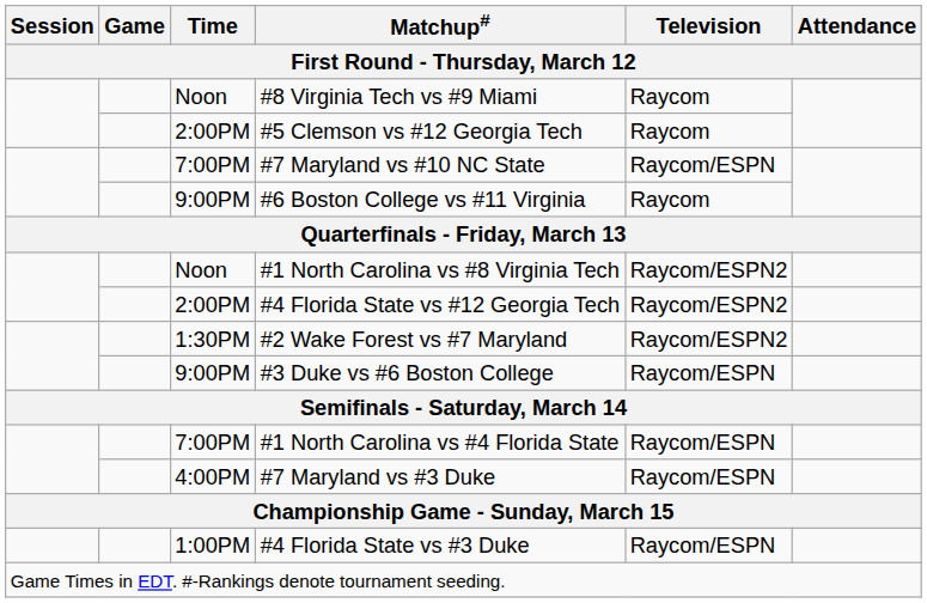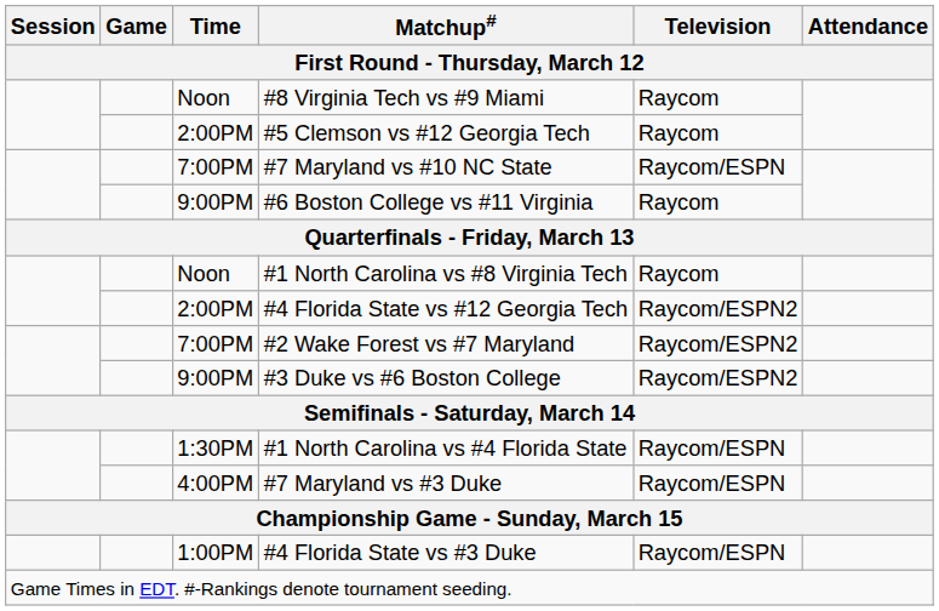#1 North Carolina vs #8 Virginia Tech | Television: Raycom/ESPN2 -> Raycom
#2 Wake Forest vs #7 Maryland | Time: 1:30PM -> 7:00PM
#3 Duke vs #6 Boston College | Television: Raycom/ESPN -> Raycom/ESPN2
#1 North Carolina vs #4 Florida State | Time: 7:00PM -> 1:30PM
